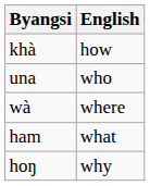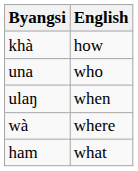+ row: ulaŋ | when
- row: hoŋ | why
